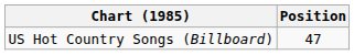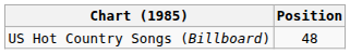US Hot Country Songs (Billboard) | Position: 47 -> 48
